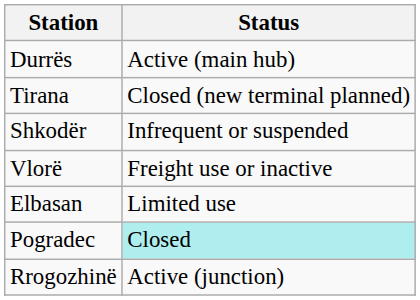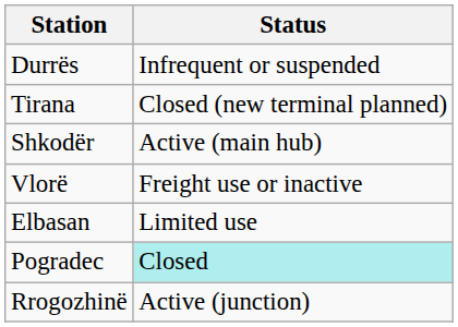Durrës | Status: Active (main hub) -> Infrequent or suspended
Shkodër | Status: Infrequent or suspended -> Active (main hub)
